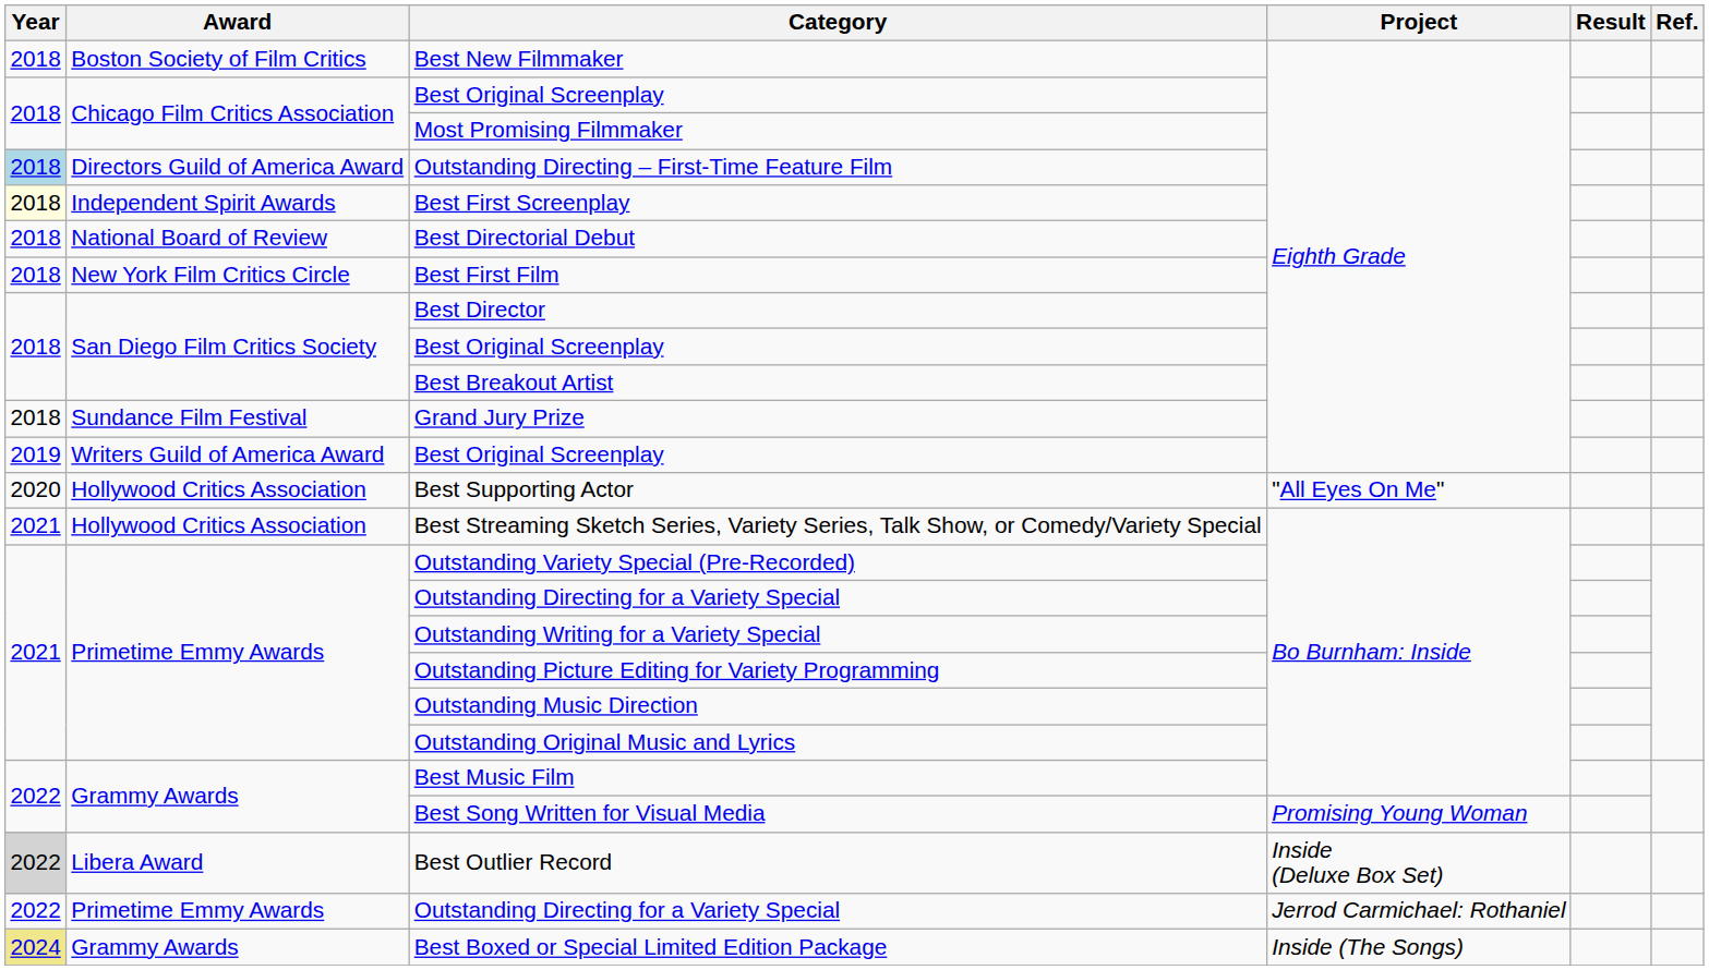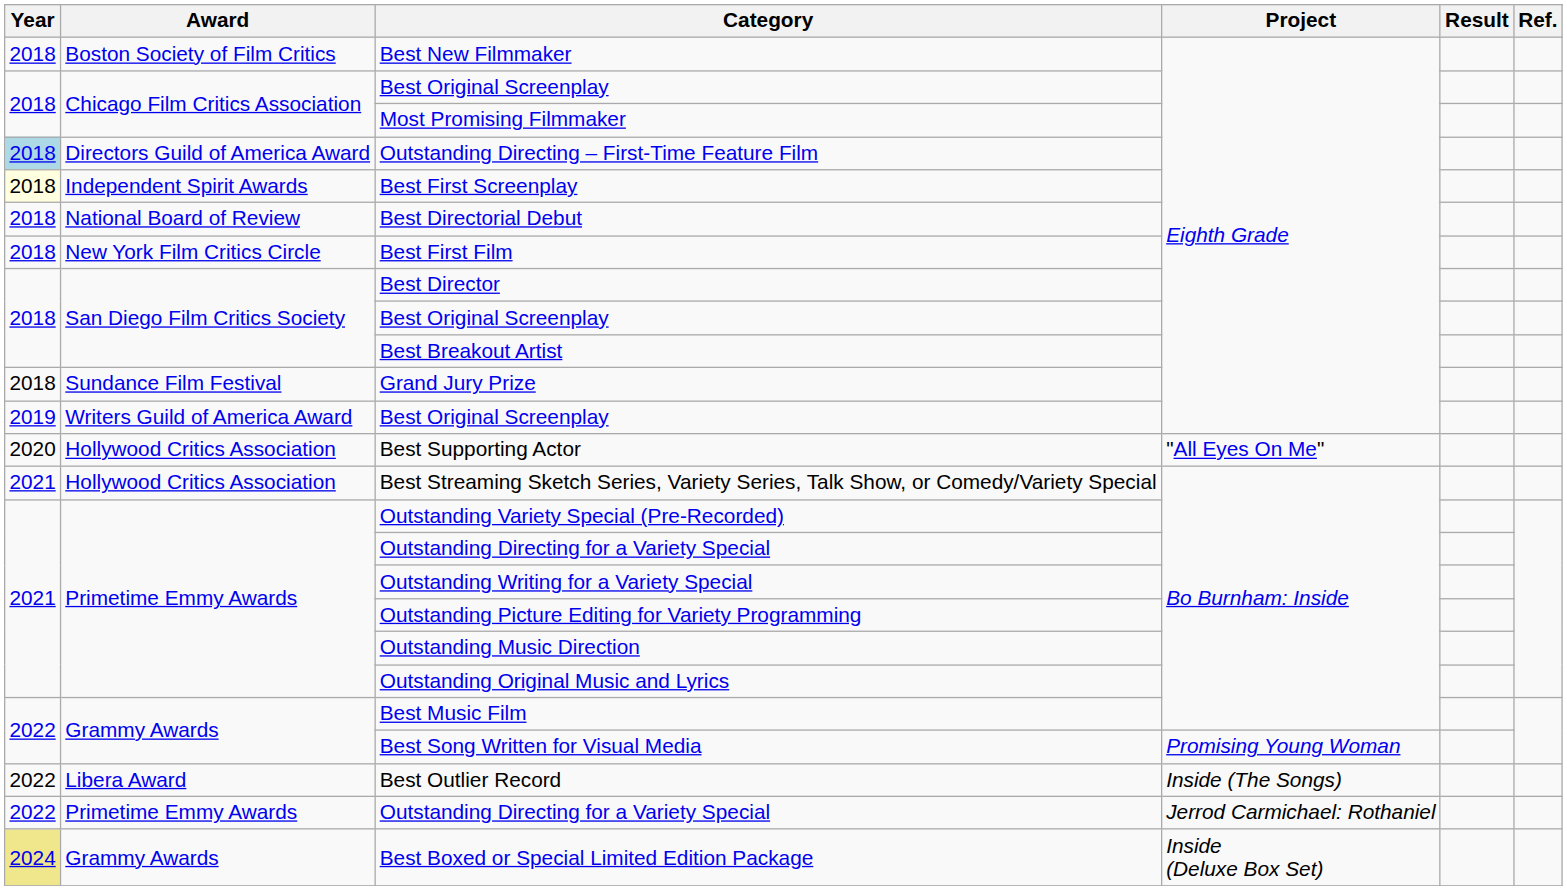Best Outlier Record | Year: lightgrey background -> no background
Best Outlier Record | Project: Inside (Deluxe Box Set) -> Inside (The Songs)
Best Boxed or Special Limited Edition Package | Project: Inside (The Songs) -> Inside (Deluxe Box Set)
